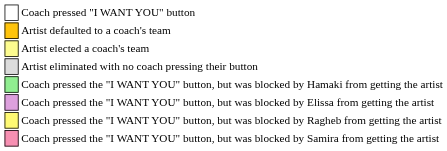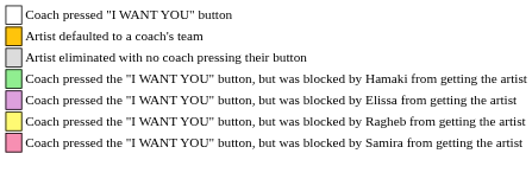- row: Artist elected a coach's team
